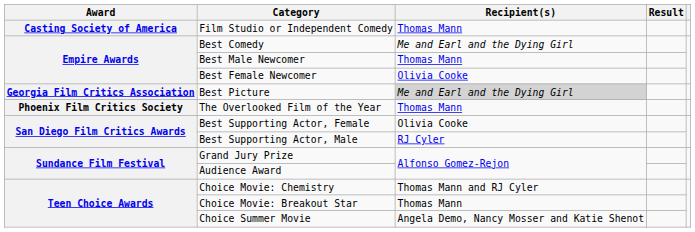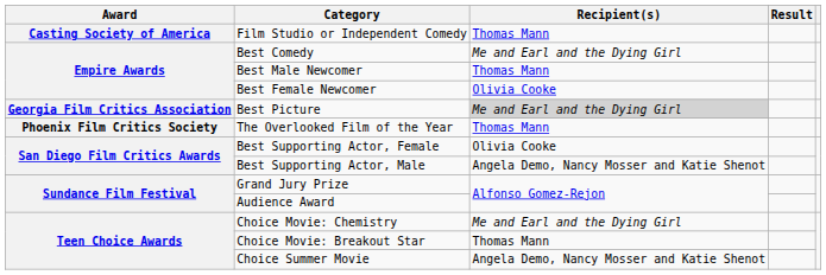Best Supporting Actor, Male | Recipient(s): RJ Cyler -> Angela Demo, Nancy Mosser and Katie Shenot
Choice Movie: Chemistry | Recipient(s): Thomas Mann and RJ Cyler -> Me and Earl and the Dying Girl
